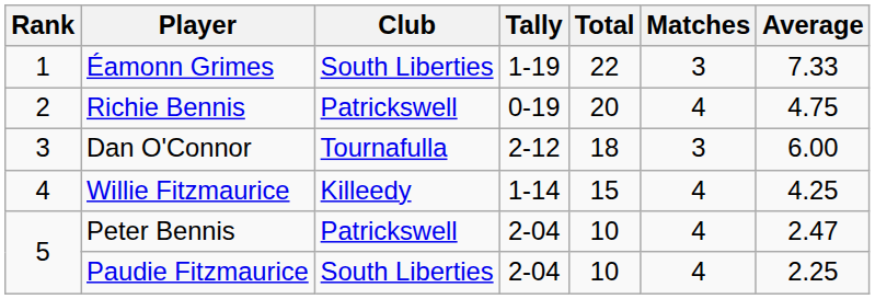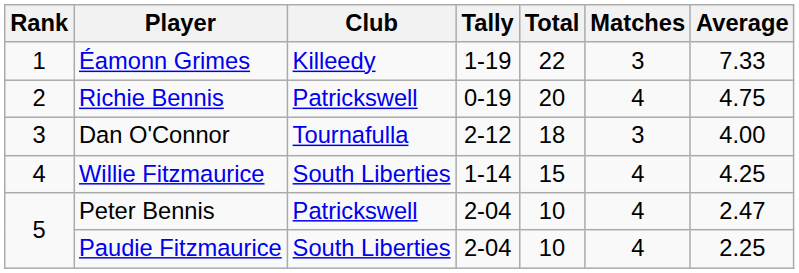Éamonn Grimes | Club: South Liberties -> Killeedy
Dan O'Connor | Average: 6.00 -> 4.00
Willie Fitzmaurice | Club: Killeedy -> South Liberties
